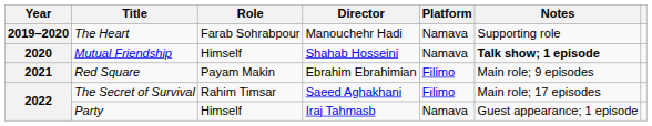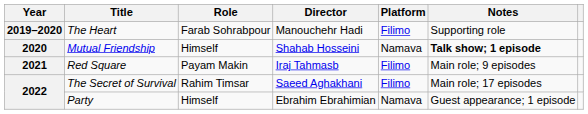The Heart | Platform: Namava -> Filimo
Red Square | Director: Ebrahim Ebrahimian -> Iraj Tahmasb
Party | Director: Iraj Tahmasb -> Ebrahim Ebrahimian
